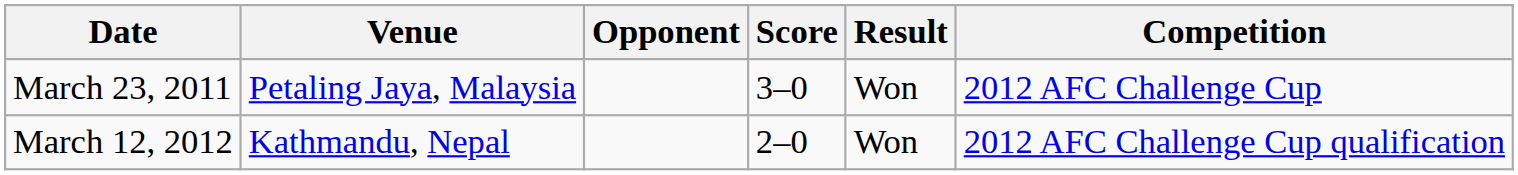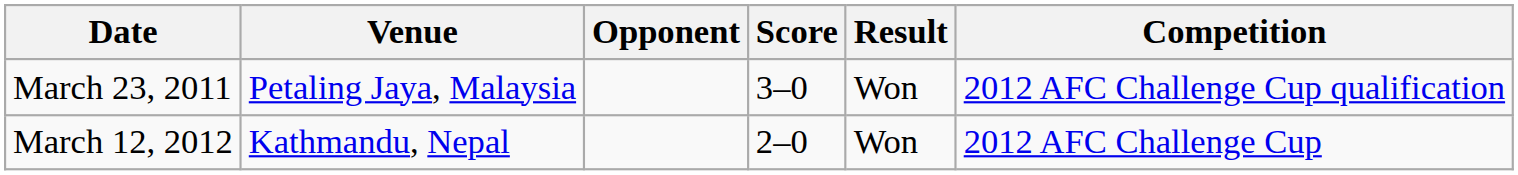March 23, 2011 | Competition: 2012 AFC Challenge Cup -> 2012 AFC Challenge Cup qualification
March 12, 2012 | Competition: 2012 AFC Challenge Cup qualification -> 2012 AFC Challenge Cup
